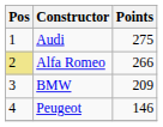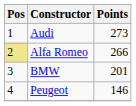Audi | Points: 275 -> 273
BMW | Points: 209 -> 201
